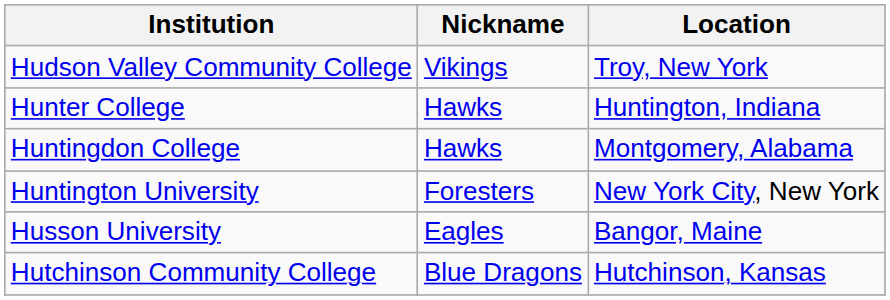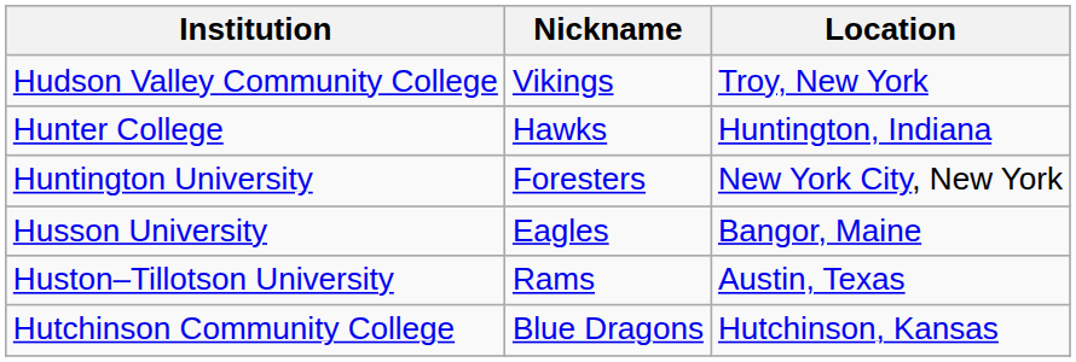- row: Huntingdon College | Hawks | Montgomery, Alabama
+ row: Huston–Tillotson University | Rams | Austin, Texas
